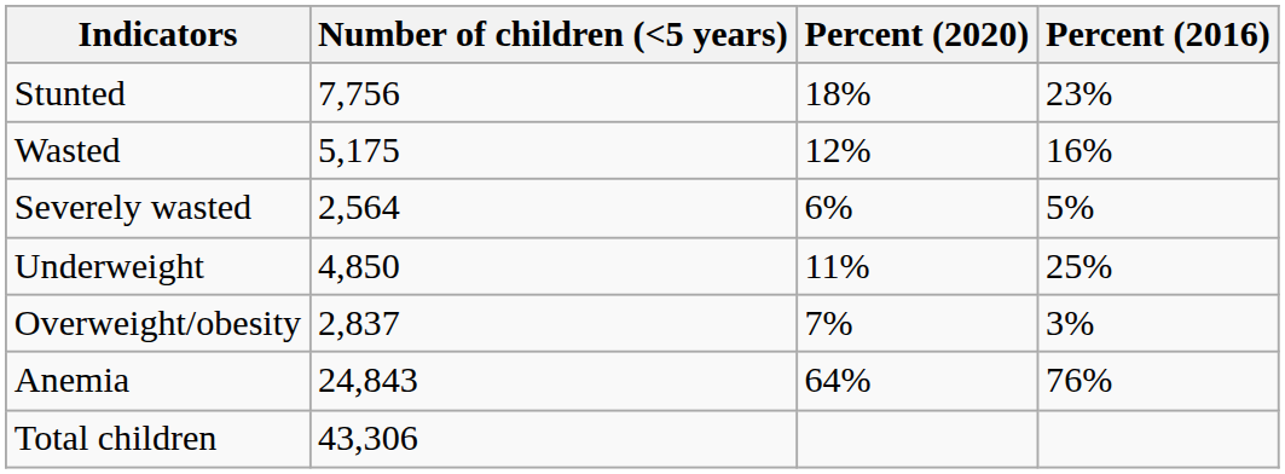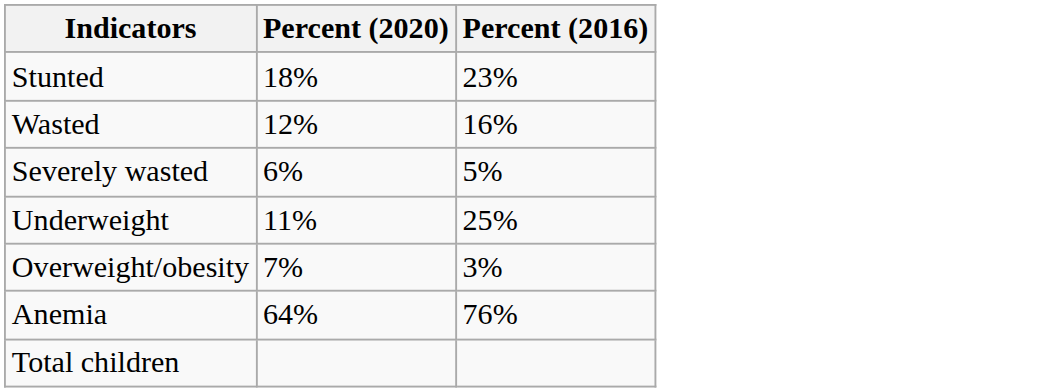- column: Number of children (<5 years) | 7,756 | 5,175 | 2,564 | 4,850 | 2,837 | 24,843 | 43,306
